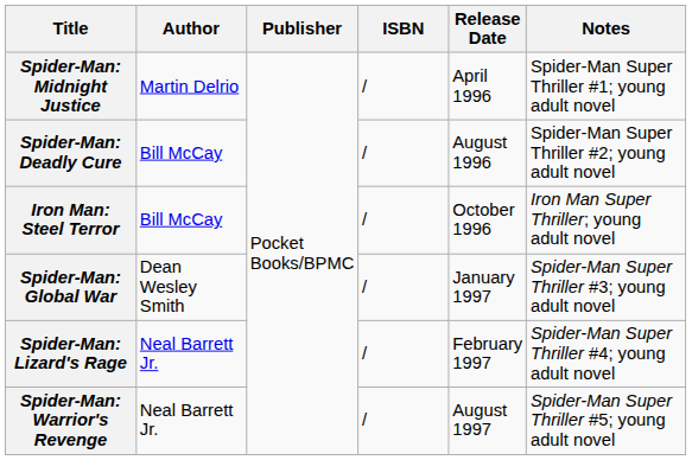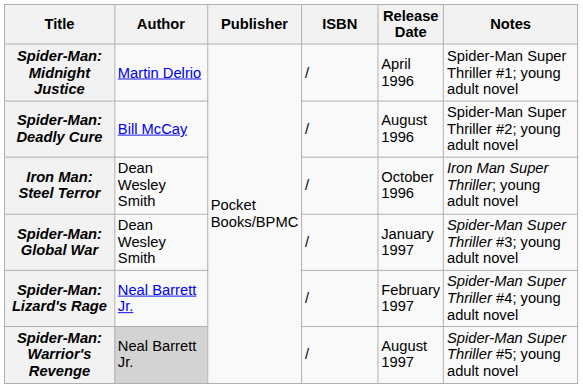Iron Man: Steel Terror | Author: Bill McCay -> Dean Wesley Smith
Spider-Man: Warrior's Revenge | Author: no background -> lightgrey background
